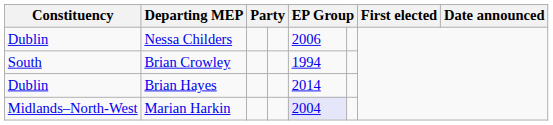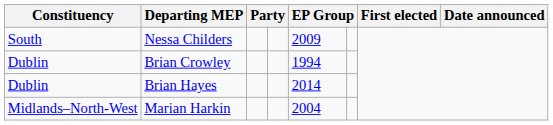Nessa Childers | Constituency: Dublin -> South
Nessa Childers | column 5: 2006 -> 2009
Brian Crowley | Constituency: South -> Dublin
Marian Harkin | column 5: lavender background -> no background
